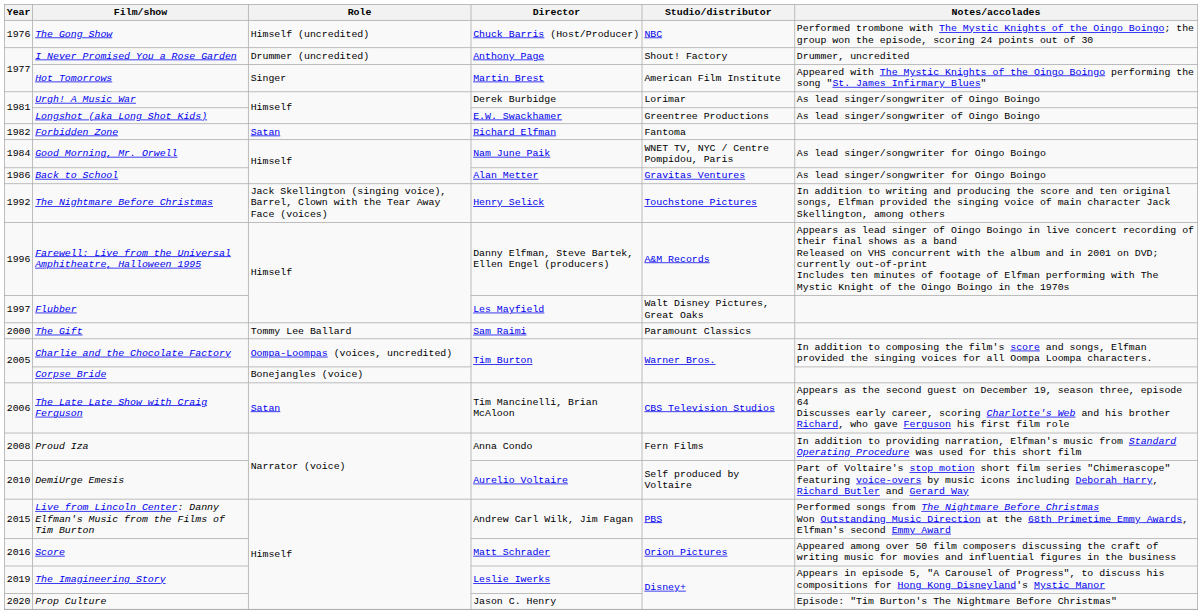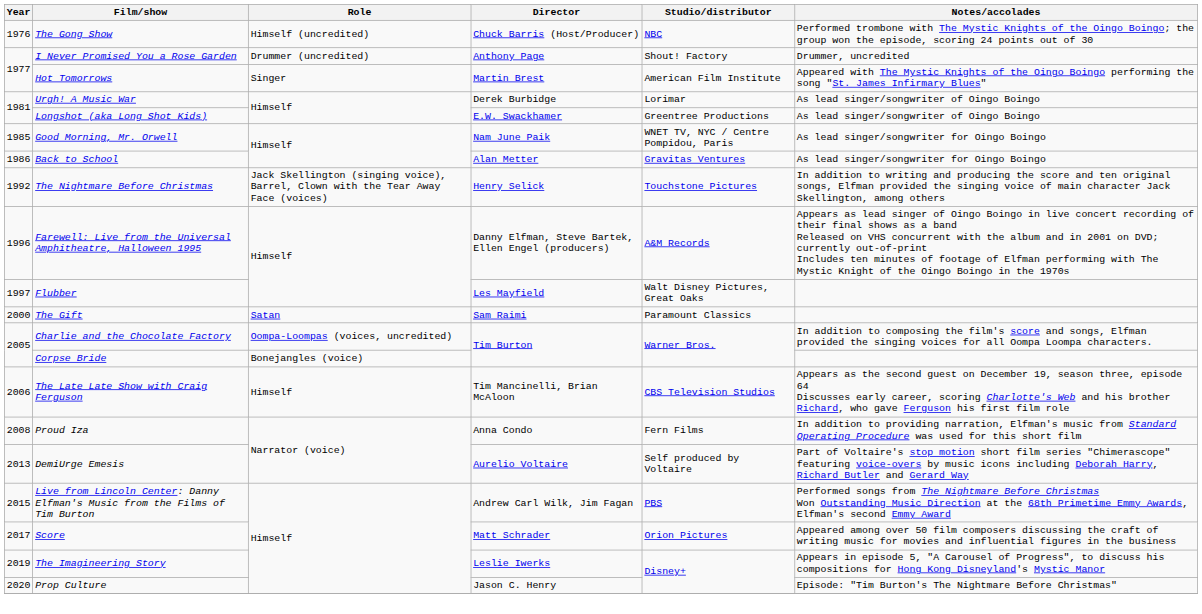- row: 1982 | Forbidden Zone | Satan | Richard Elfman | Fantoma
Good Morning, Mr. Orwell | Year: 1984 -> 1985
The Gift | Role: Tommy Lee Ballard -> Satan
The Late Late Show with Craig Ferguson | Role: Satan -> Himself
DemiUrge Emesis | Year: 2010 -> 2013
Score | Year: 2016 -> 2017
